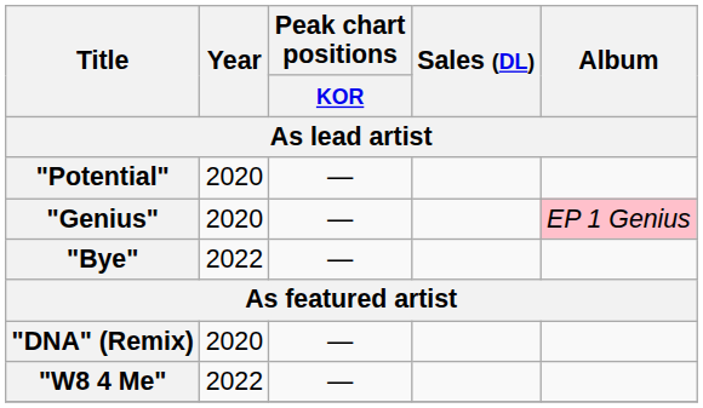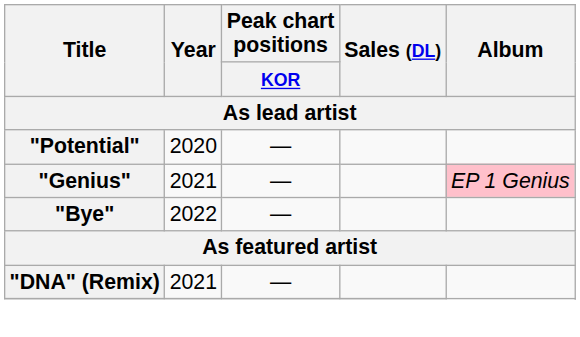"Genius" | Year: 2020 -> 2021
"DNA" (Remix) | Year: 2020 -> 2021
- row: "W8 4 Me" | 2022 | —
